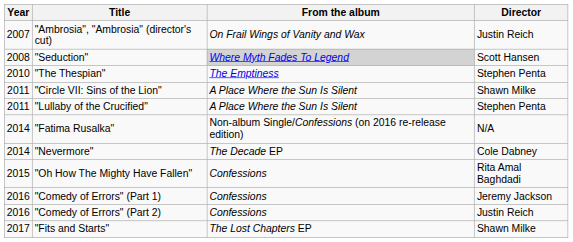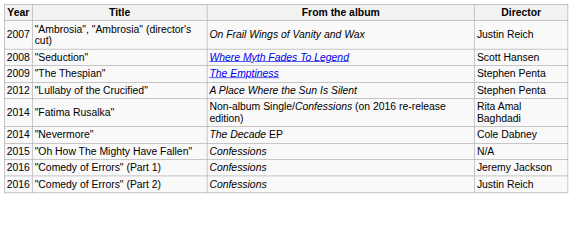"Seduction" | From the album: lightgrey background -> no background
"The Thespian" | Year: 2010 -> 2009
- row: 2011 | "Circle VII: Sins of the Lion" | A Place Where the Sun Is Silent | Shawn Milke
"Lullaby of the Crucified" | Year: 2011 -> 2012
"Fatima Rusalka" | Director: N/A -> Rita Amal Baghdadi
"Oh How The Mighty Have Fallen" | Director: Rita Amal Baghdadi -> N/A
- row: 2017 | "Fits and Starts" | The Lost Chapters EP | Shawn Milke
